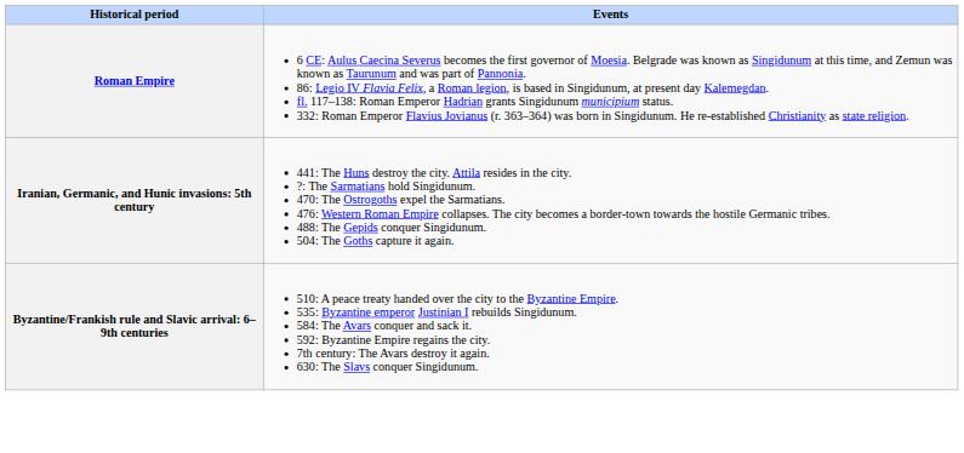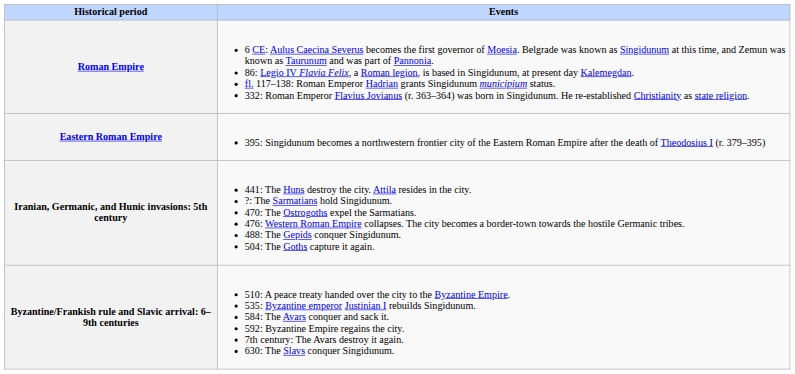+ row: Eastern Roman Empire | 395: Singidunum becomes a northwestern frontier city of the Eastern Roman Empire after the death of Theodosius I (r. 379–395)
